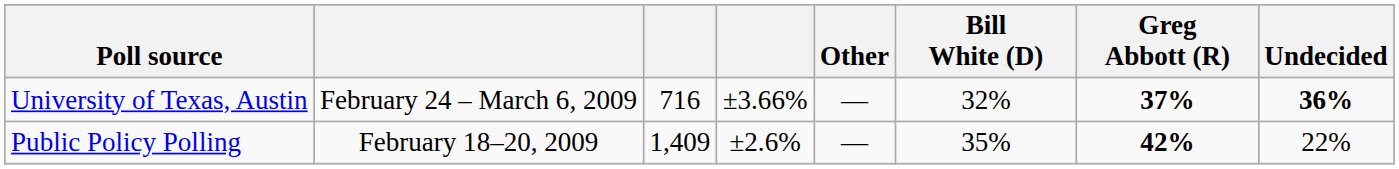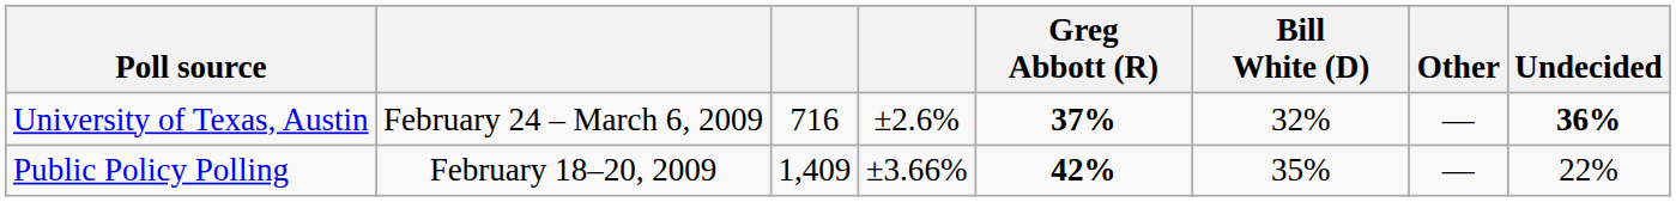columns swapped: Greg Abbott (R) <-> Other
University of Texas, Austin | column 4: ±3.66% -> ±2.6%
Public Policy Polling | column 4: ±2.6% -> ±3.66%
